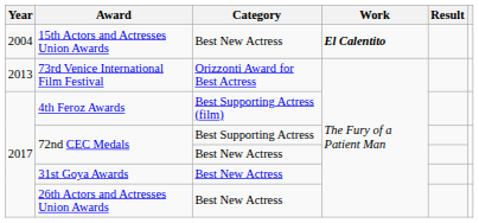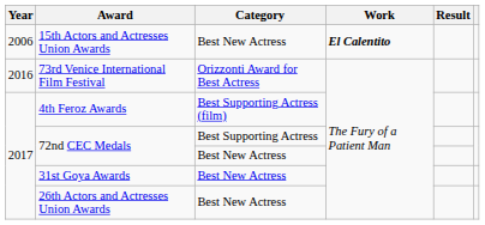15th Actors and Actresses Union Awards | Year: 2004 -> 2006
73rd Venice International Film Festival | Year: 2013 -> 2016
